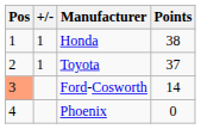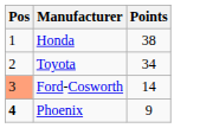- column: +/- | 1 | 1
Toyota | Points: 37 -> 34
Phoenix | Pos: normal -> bold
Phoenix | Points: 0 -> 9
